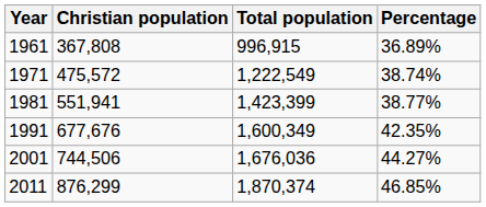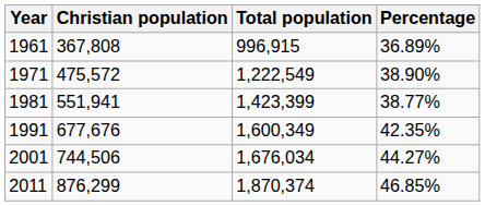1971 | Percentage: 38.74% -> 38.90%
2001 | Total population: 1,676,036 -> 1,676,034
